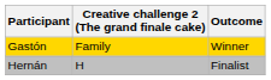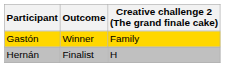columns swapped: Creative challenge 2 (The grand finale cake) <-> Outcome
